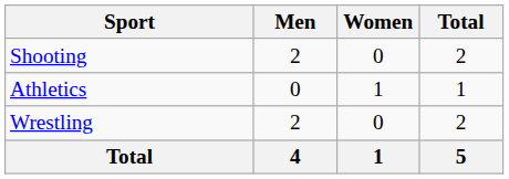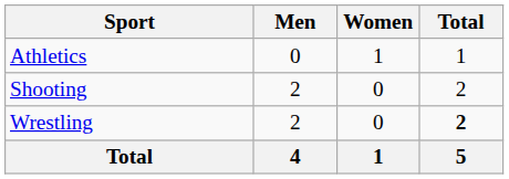rows swapped: Athletics <-> Shooting
Wrestling | Total: normal -> bold
